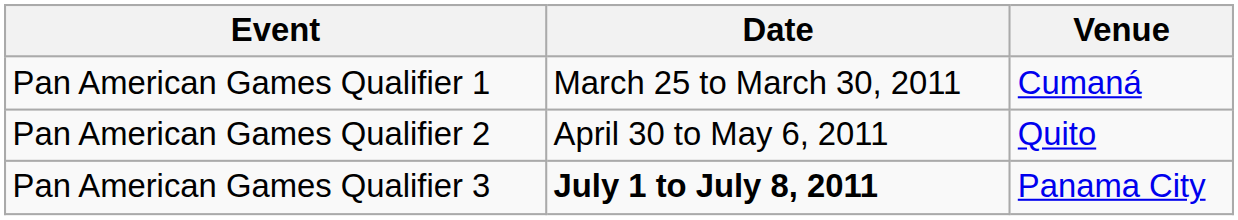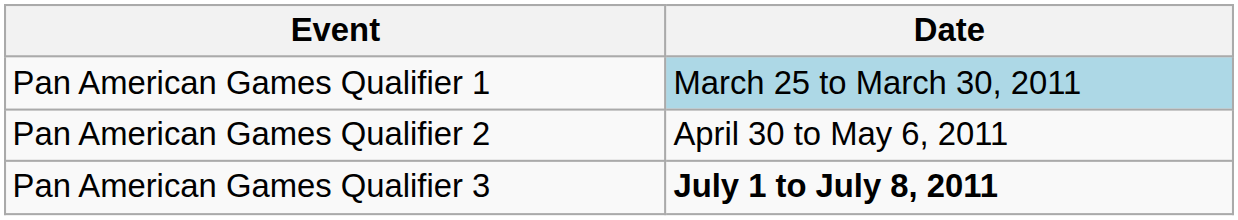- column: Venue | Cumaná | Quito | Panama City
Pan American Games Qualifier 1 | Date: no background -> lightblue background
